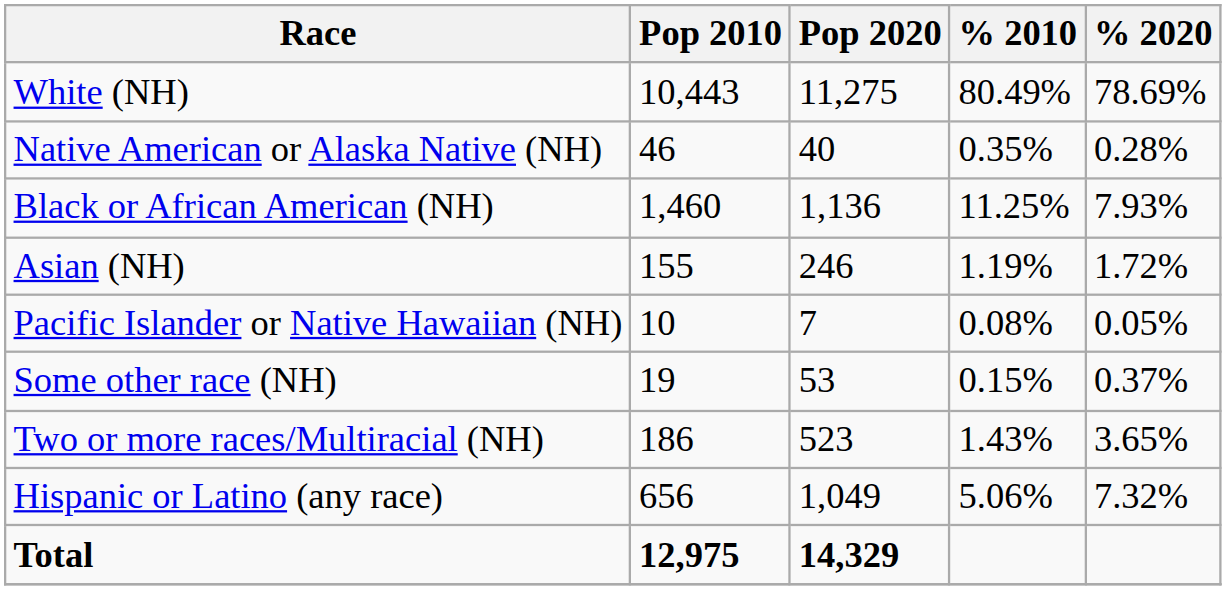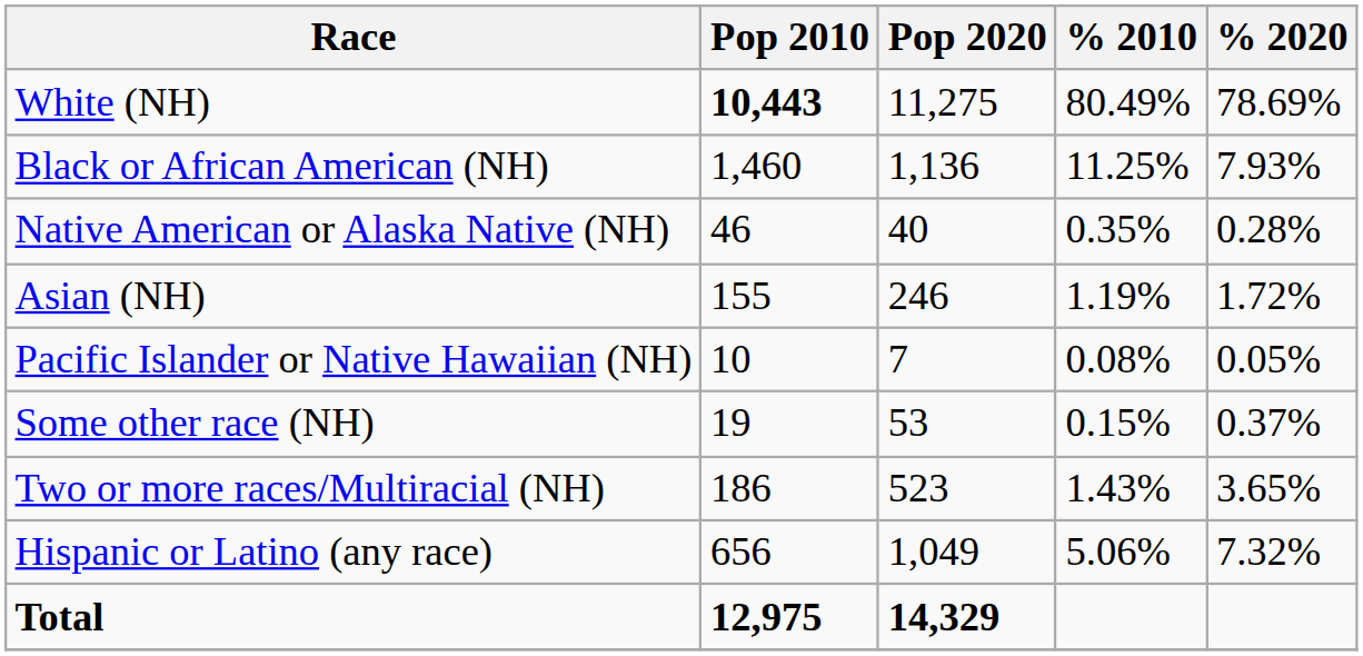White (NH) | Pop 2010: normal -> bold
rows swapped: Black or African American (NH) <-> Native American or Alaska Native (NH)
